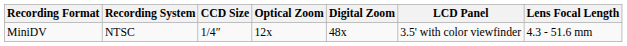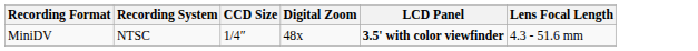- column: Optical Zoom | 12x
MiniDV | LCD Panel: normal -> bold
